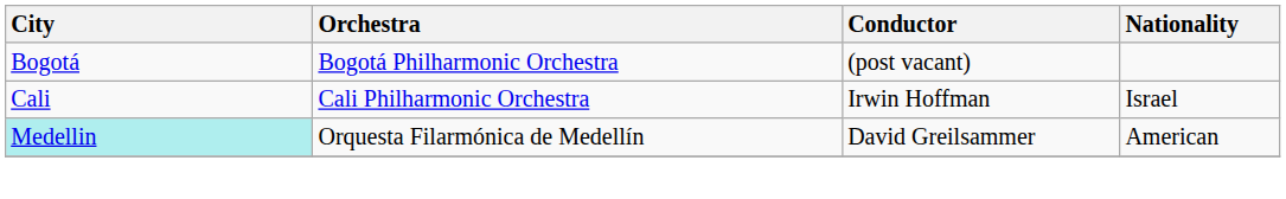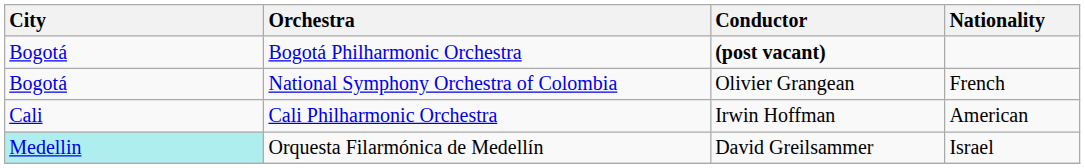Bogotá Philharmonic Orchestra | Conductor: normal -> bold
+ row: Bogotá | National Symphony Orchestra of Colombia | Olivier Grangean | French
Cali Philharmonic Orchestra | Nationality: Israel -> American
Orquesta Filarmónica de Medellín | Nationality: American -> Israel
